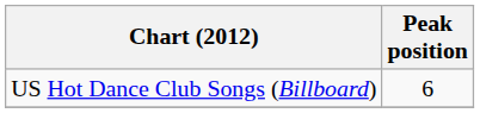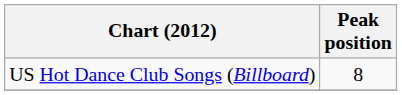US Hot Dance Club Songs (Billboard) | Peak position: 6 -> 8
